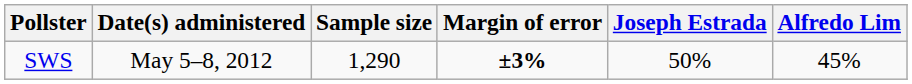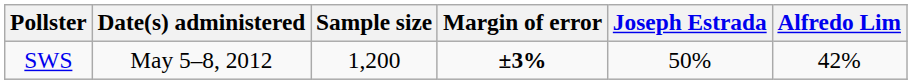SWS | Sample size: 1,290 -> 1,200
SWS | Alfredo Lim: 45% -> 42%
